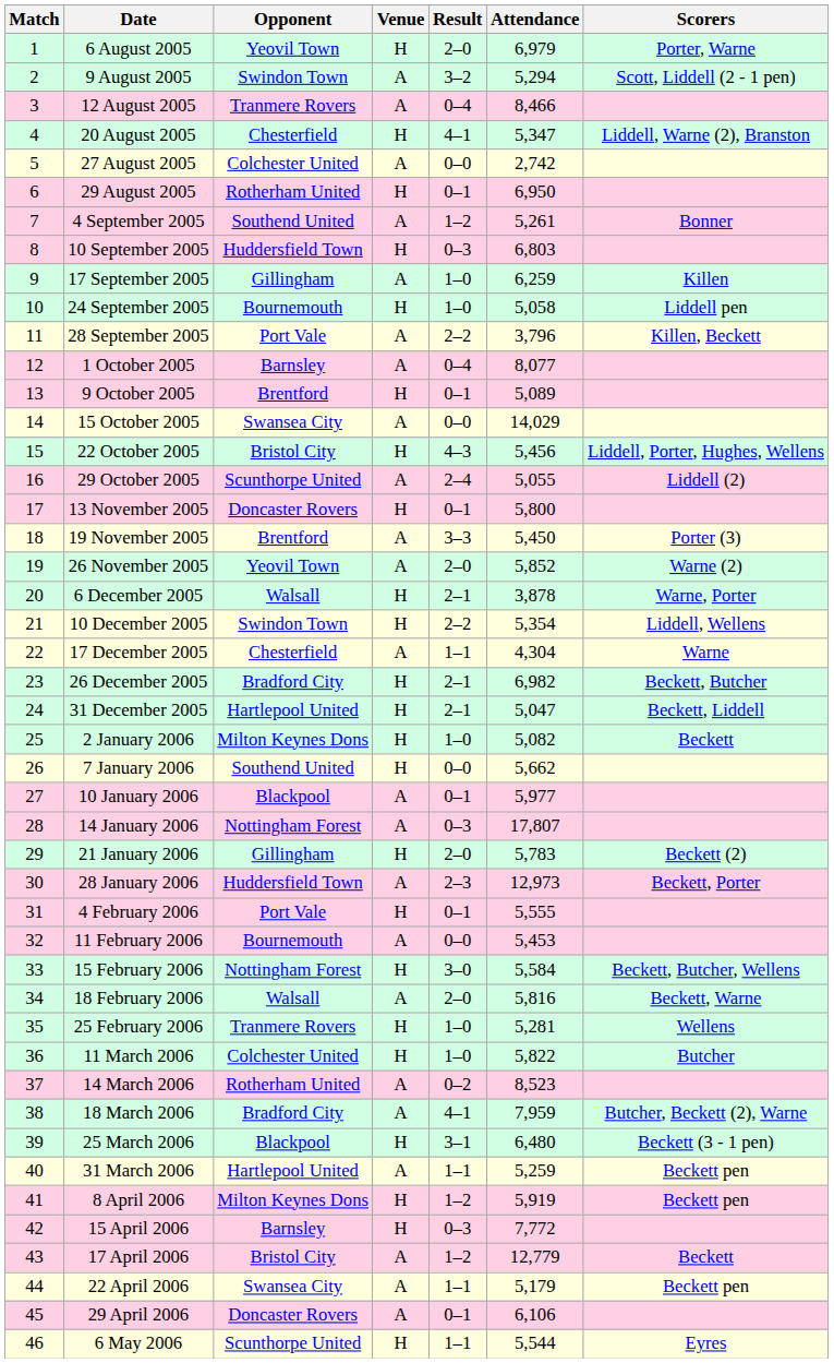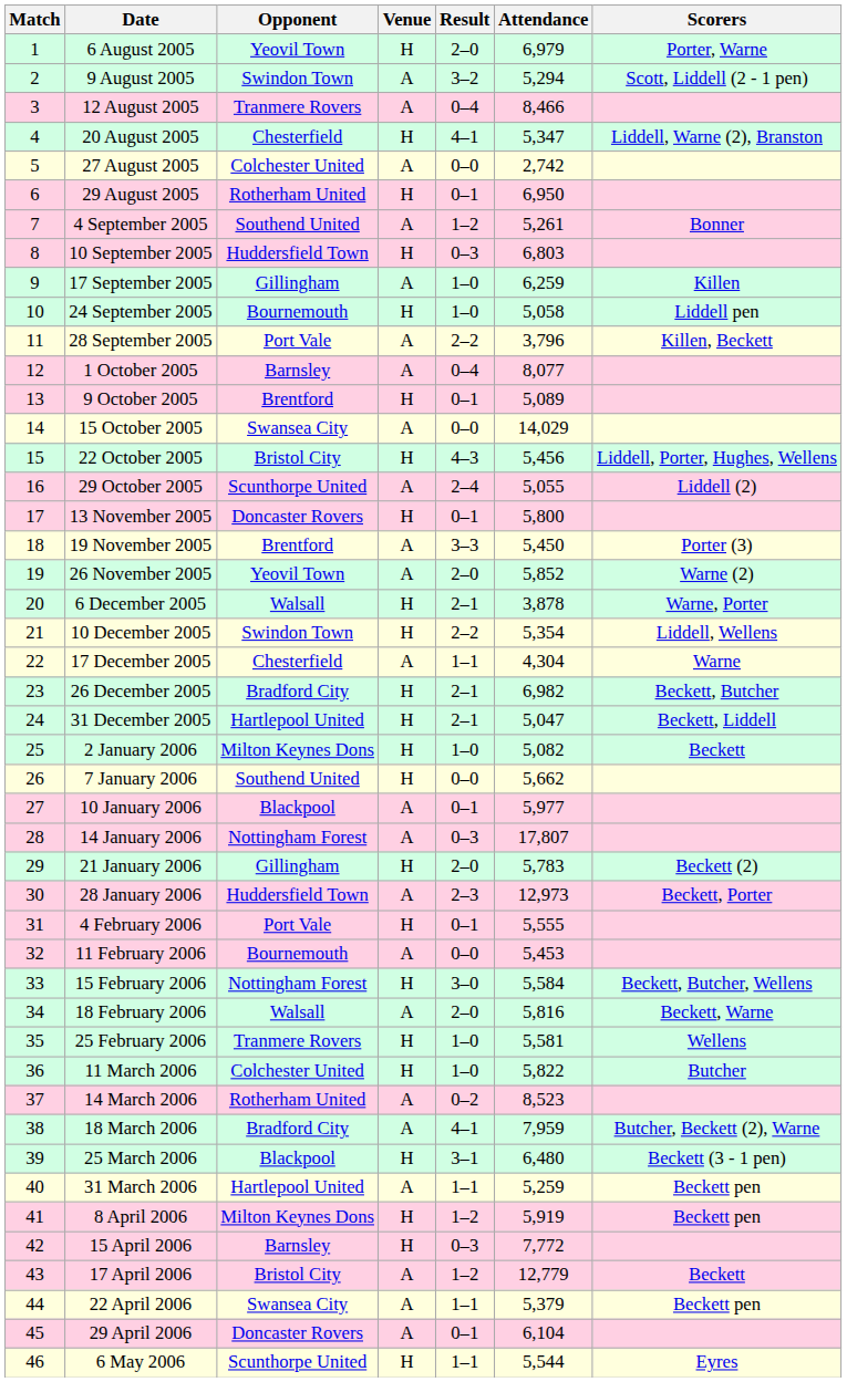25 February 2006 | Attendance: 5,281 -> 5,581
22 April 2006 | Attendance: 5,179 -> 5,379
29 April 2006 | Attendance: 6,106 -> 6,104
